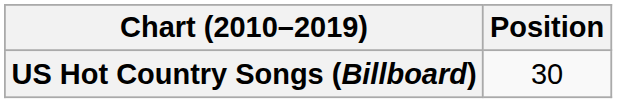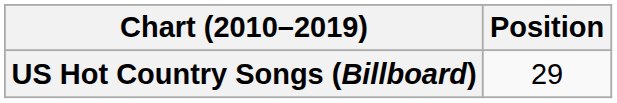US Hot Country Songs (Billboard) | Position: 30 -> 29
